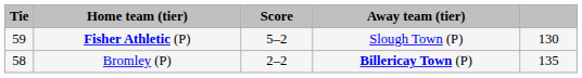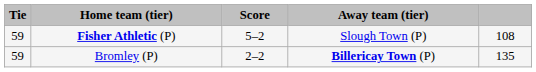Fisher Athletic (P) | column 5: 130 -> 108
Bromley (P) | Tie: 58 -> 59
